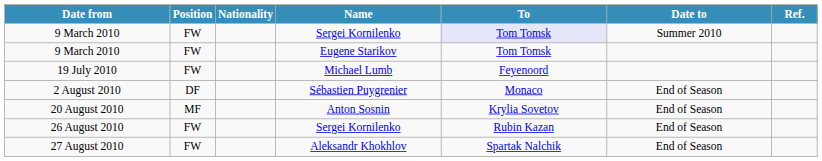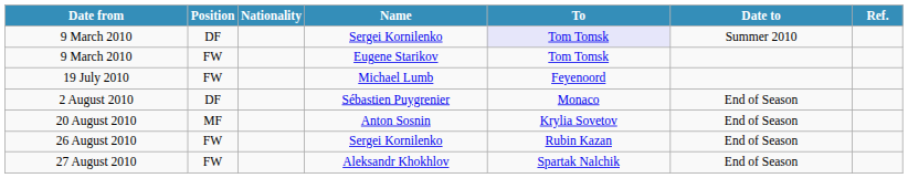9 March 2010 / Sergei Kornilenko | Position: FW -> DF
